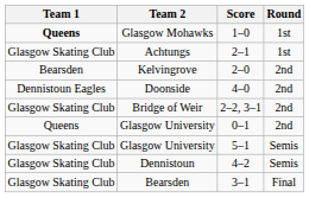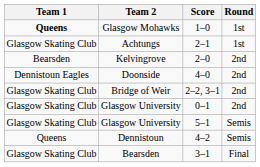0–1 | Team 1: Queens -> Glasgow Skating Club
4–2 | Team 1: Glasgow Skating Club -> Queens
